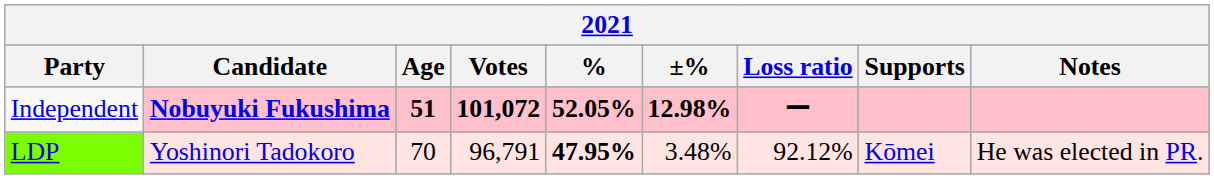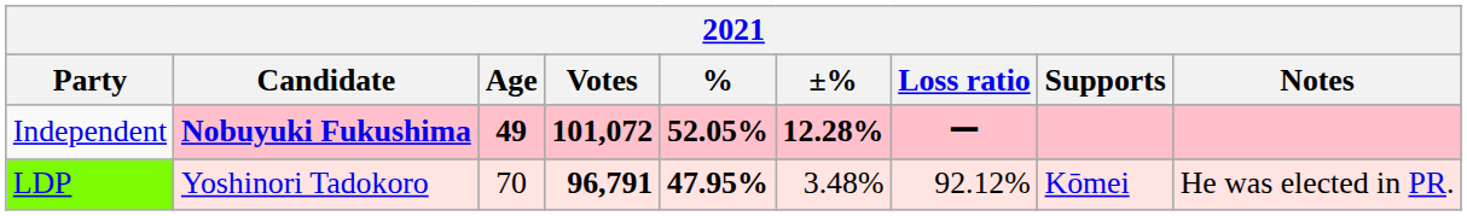Independent | Age: 51 -> 49
Independent | ±%: 12.98% -> 12.28%
LDP | Votes: normal -> bold
